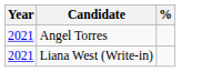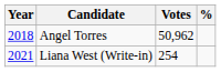+ column: Votes | 50,962 | 254
Angel Torres | Year: 2021 -> 2018
